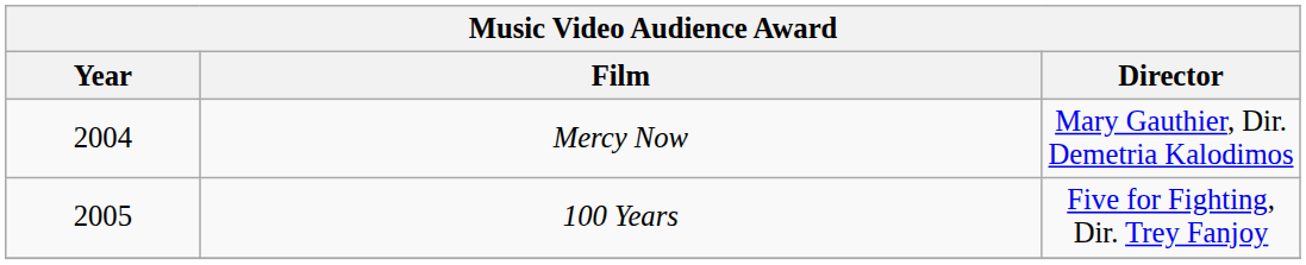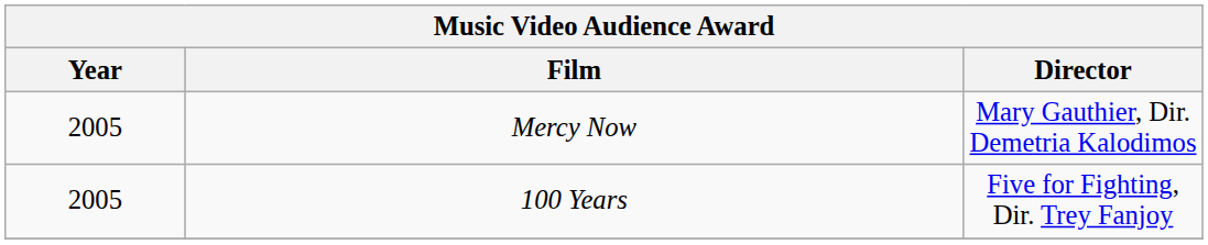Mercy Now | Year: 2004 -> 2005
